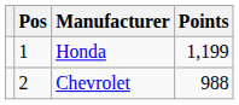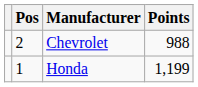rows swapped: Honda <-> Chevrolet
